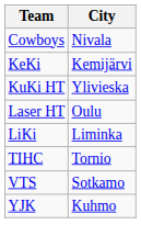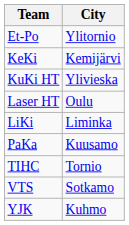- row: Cowboys | Nivala
+ row: Et-Po | Ylitornio
+ row: PaKa | Kuusamo
